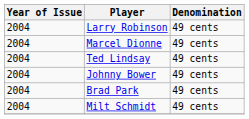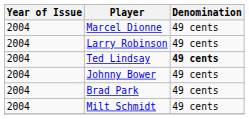rows swapped: Larry Robinson <-> Marcel Dionne
Ted Lindsay | Denomination: normal -> bold
